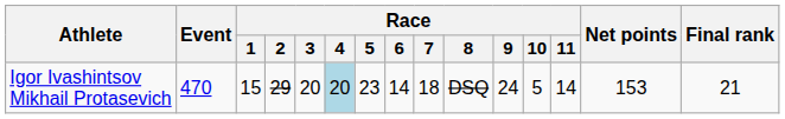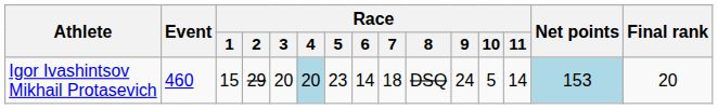Igor Ivashintsov Mikhail Protasevich | Event: 470 -> 460
Igor Ivashintsov Mikhail Protasevich | Net points: no background -> lightblue background
Igor Ivashintsov Mikhail Protasevich | Final rank: 21 -> 20
